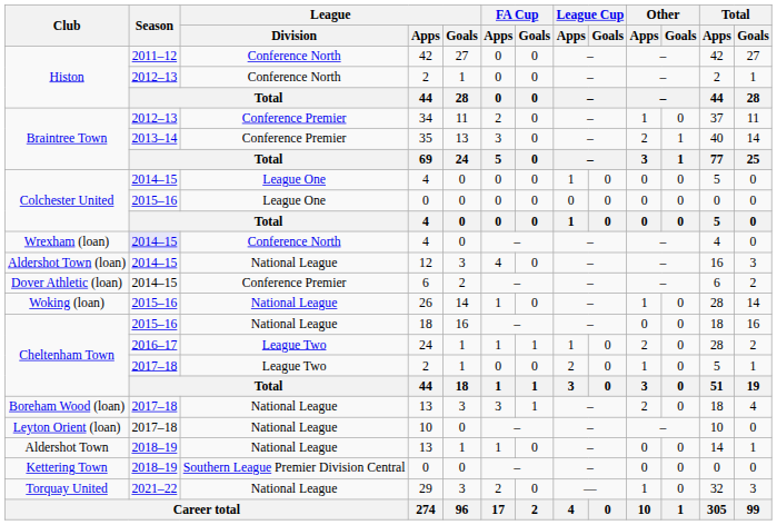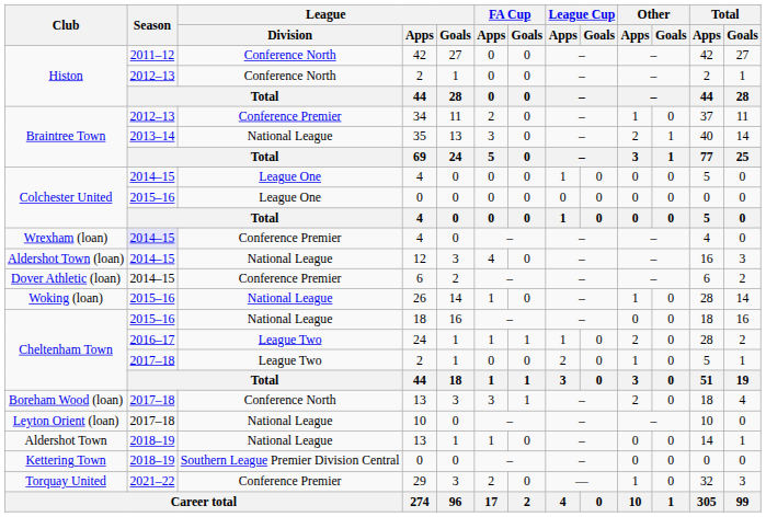35 | League / Division: Conference Premier -> National League
Wrexham (loan) / 4 | League / Division: Conference North -> Conference Premier
Boreham Wood (loan) / 13 | League / Division: National League -> Conference North
29 | League / Division: National League -> Conference Premier
